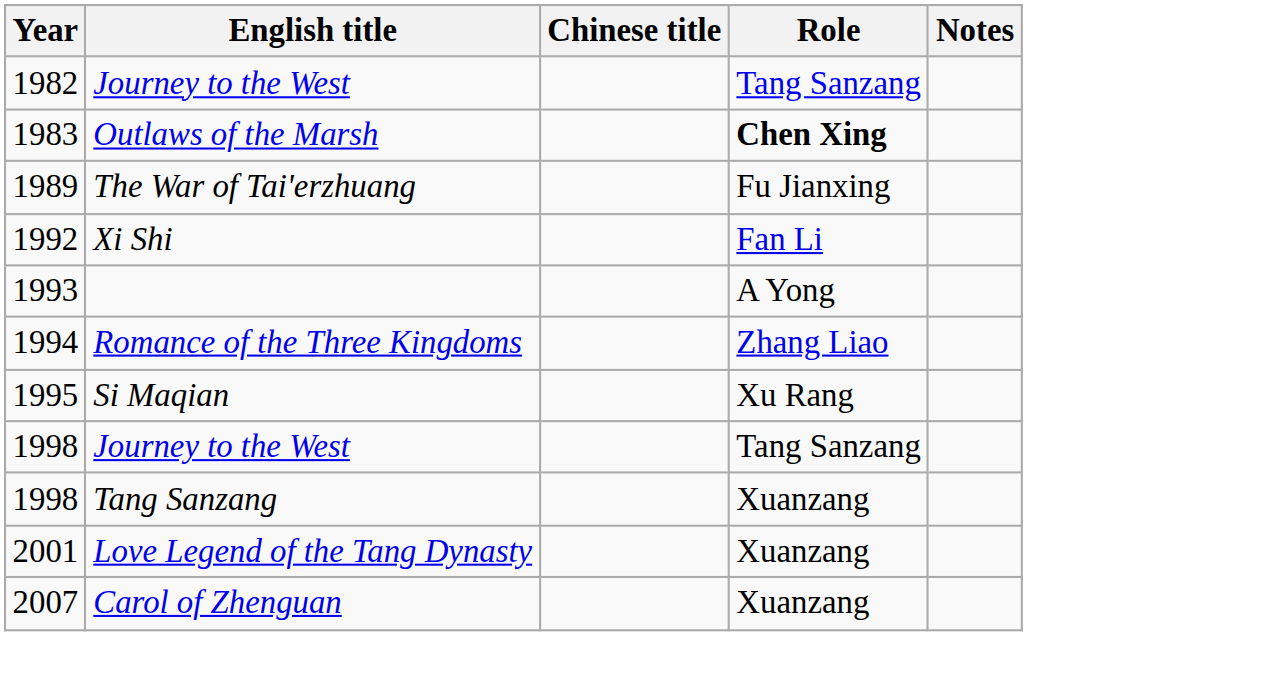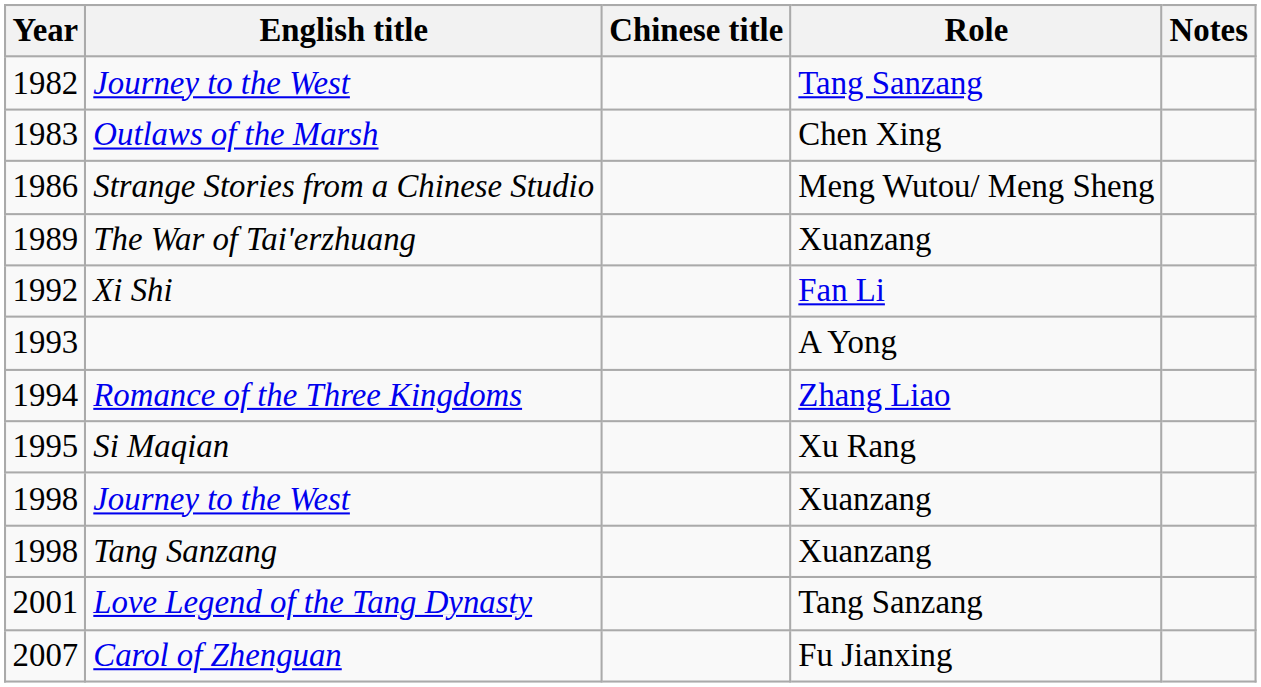Outlaws of the Marsh | Role: bold -> normal
+ row: 1986 | Strange Stories from a Chinese Studio | Meng Wutou/ Meng Sheng
The War of Tai'erzhuang | Role: Fu Jianxing -> Xuanzang
1998 / Journey to the West | Role: Tang Sanzang -> Xuanzang
Love Legend of the Tang Dynasty | Role: Xuanzang -> Tang Sanzang
Carol of Zhenguan | Role: Xuanzang -> Fu Jianxing
